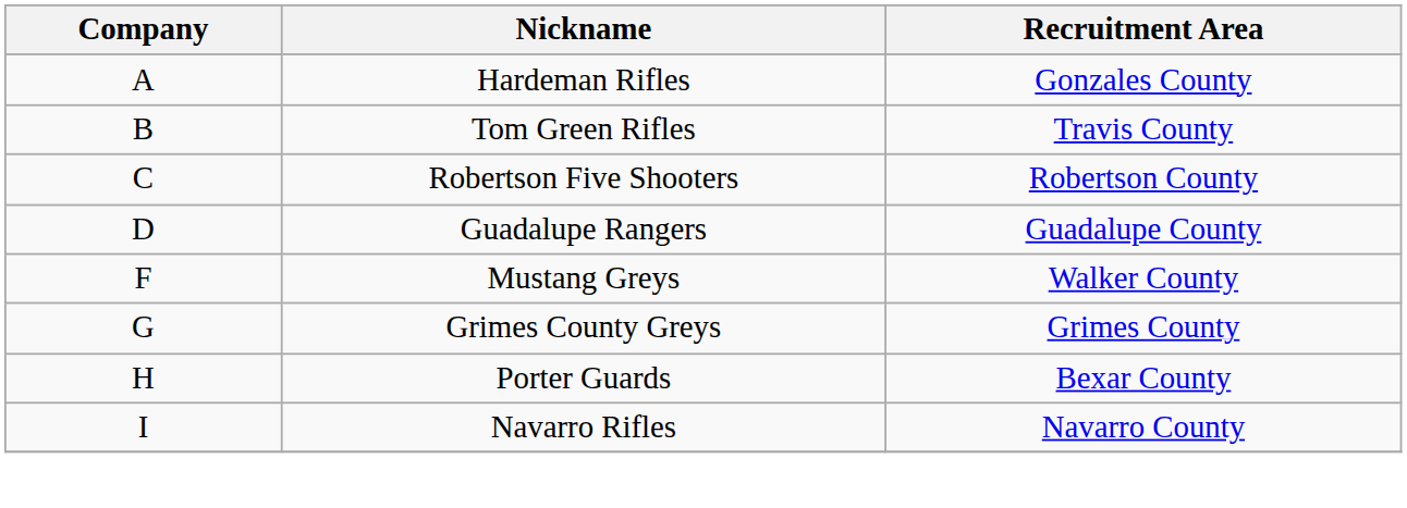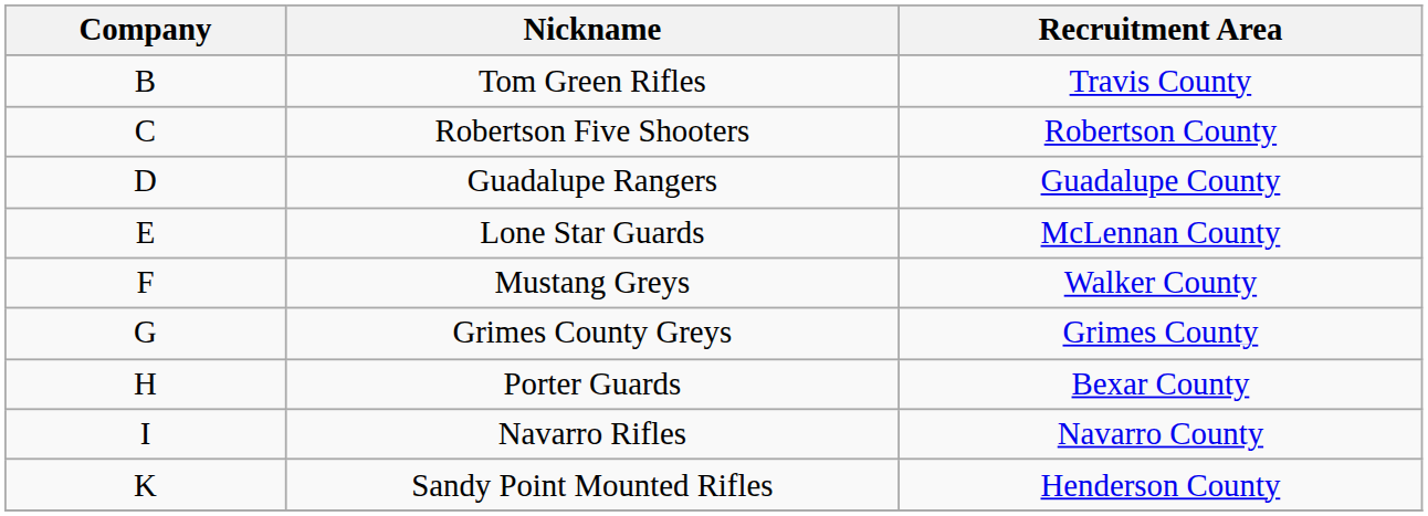- row: A | Hardeman Rifles | Gonzales County
+ row: E | Lone Star Guards | McLennan County
+ row: K | Sandy Point Mounted Rifles | Henderson County
